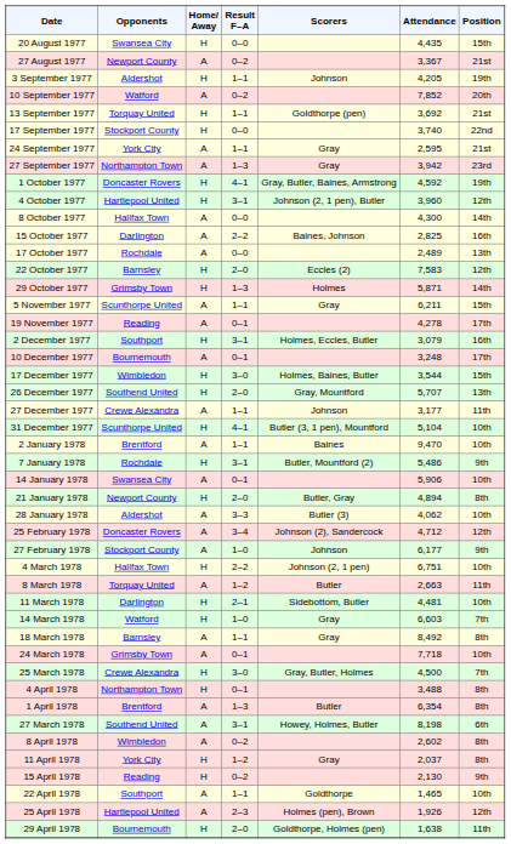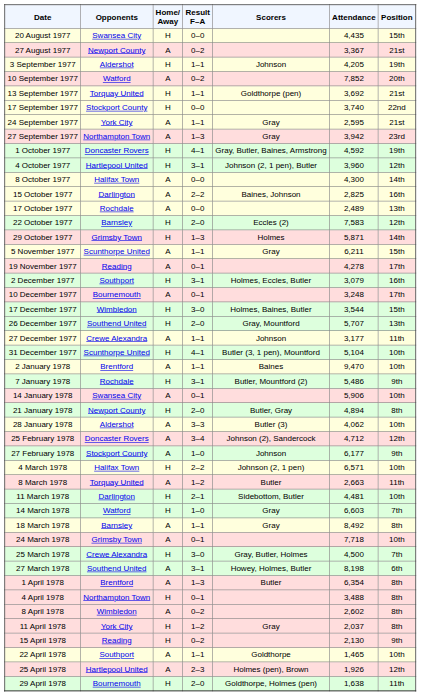4 March 1978 | Attendance: 6,751 -> 6,571
rows swapped: 27 March 1978 <-> 4 April 1978
